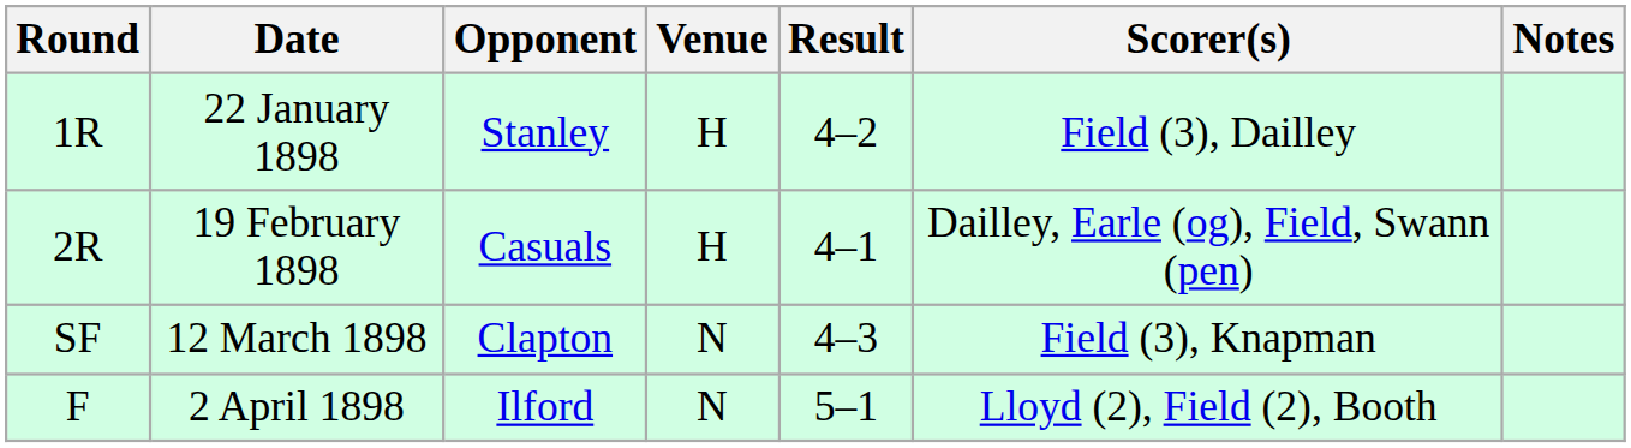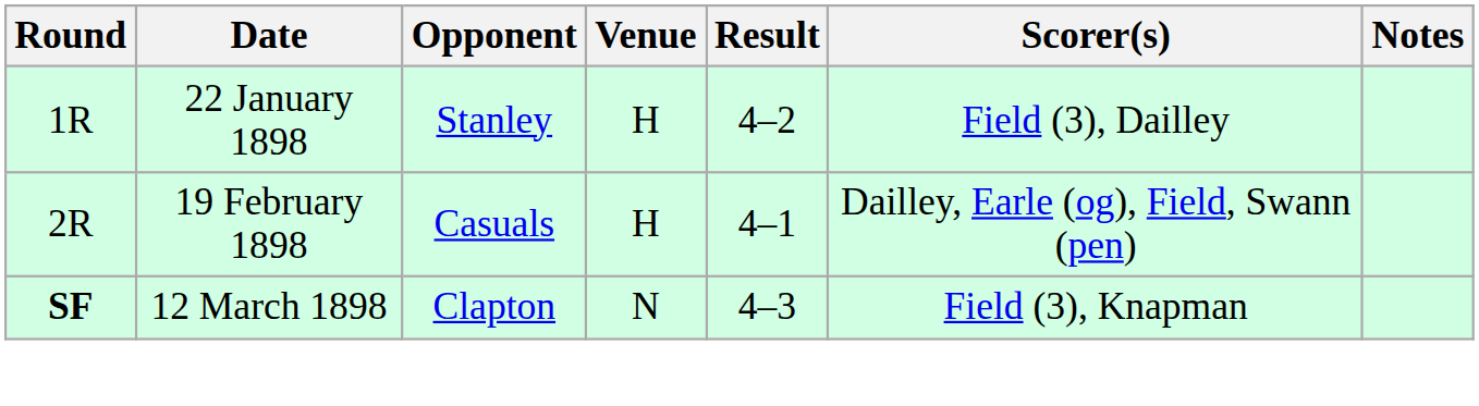12 March 1898 | Round: normal -> bold
- row: F | 2 April 1898 | Ilford | N | 5–1 | Lloyd (2), Field (2), Booth
